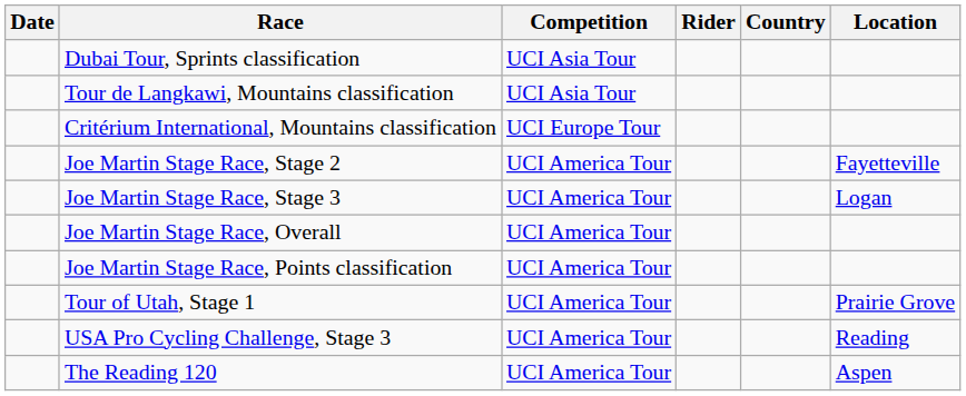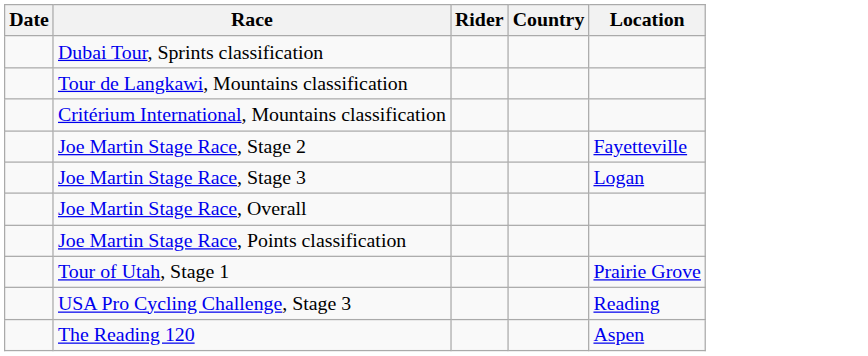- column: Competition | UCI Asia Tour | UCI Asia Tour | UCI Europe Tour | UCI America Tour | UCI America Tour | UCI America Tour | UCI America Tour | UCI America Tour | UCI America Tour | UCI America Tour
